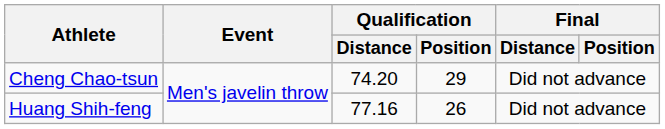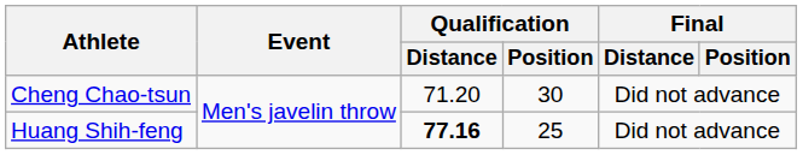Cheng Chao-tsun | Qualification / Distance: 74.20 -> 71.20
Cheng Chao-tsun | Qualification / Position: 29 -> 30
Huang Shih-feng | Qualification / Distance: normal -> bold
Huang Shih-feng | Qualification / Position: 26 -> 25
